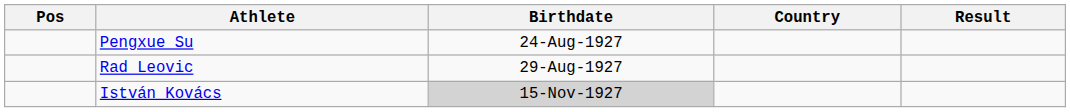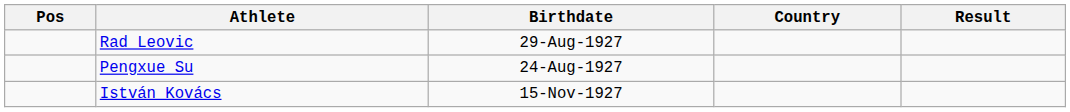rows swapped: Pengxue Su <-> Rad Leovic
István Kovács | Birthdate: lightgrey background -> no background
